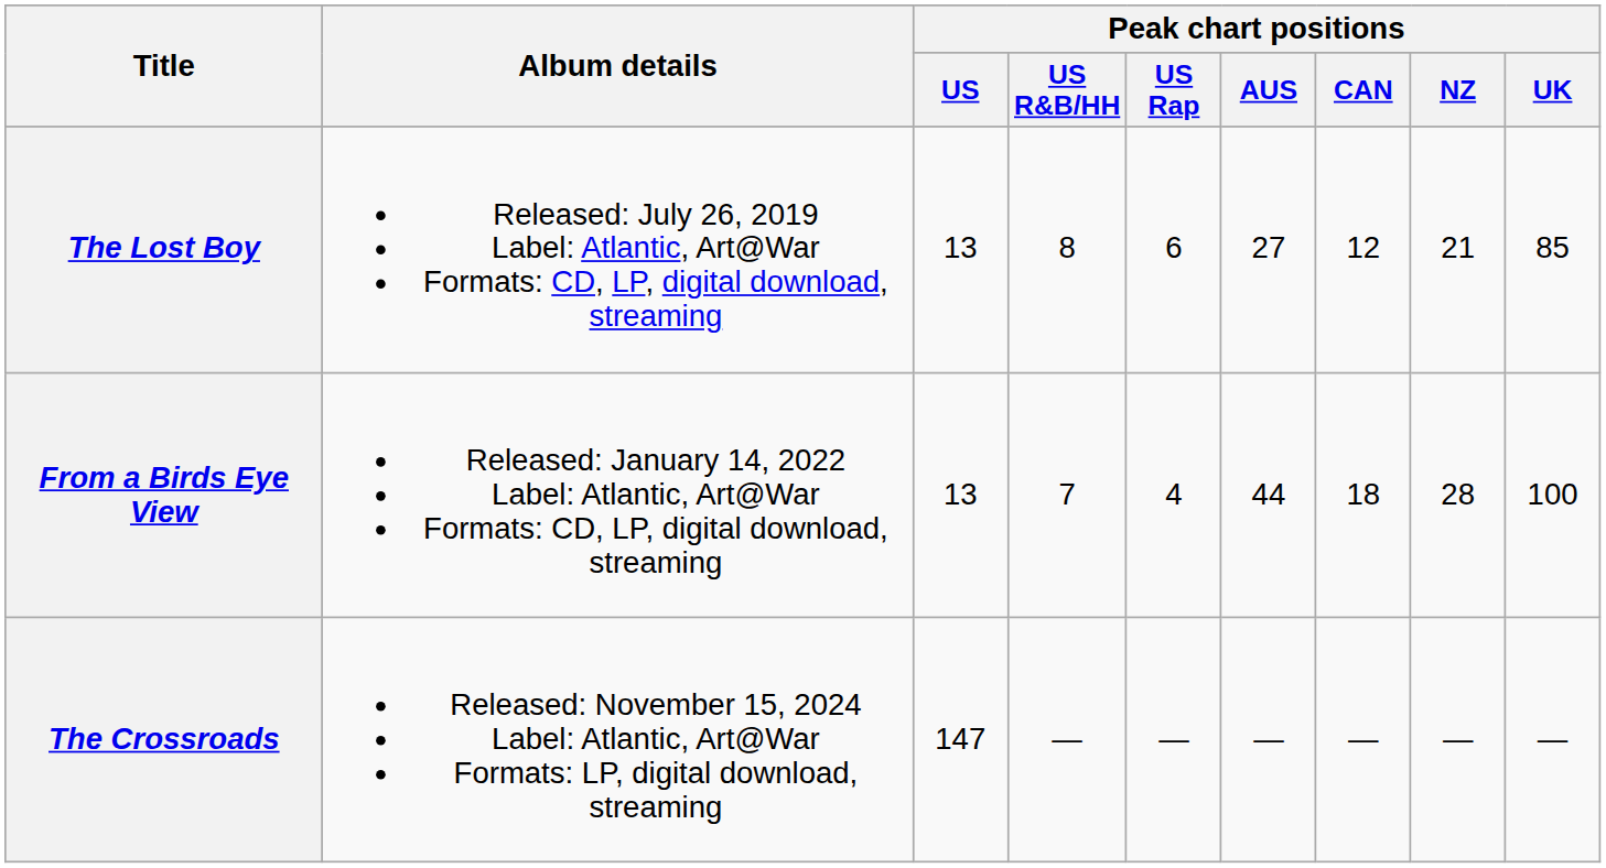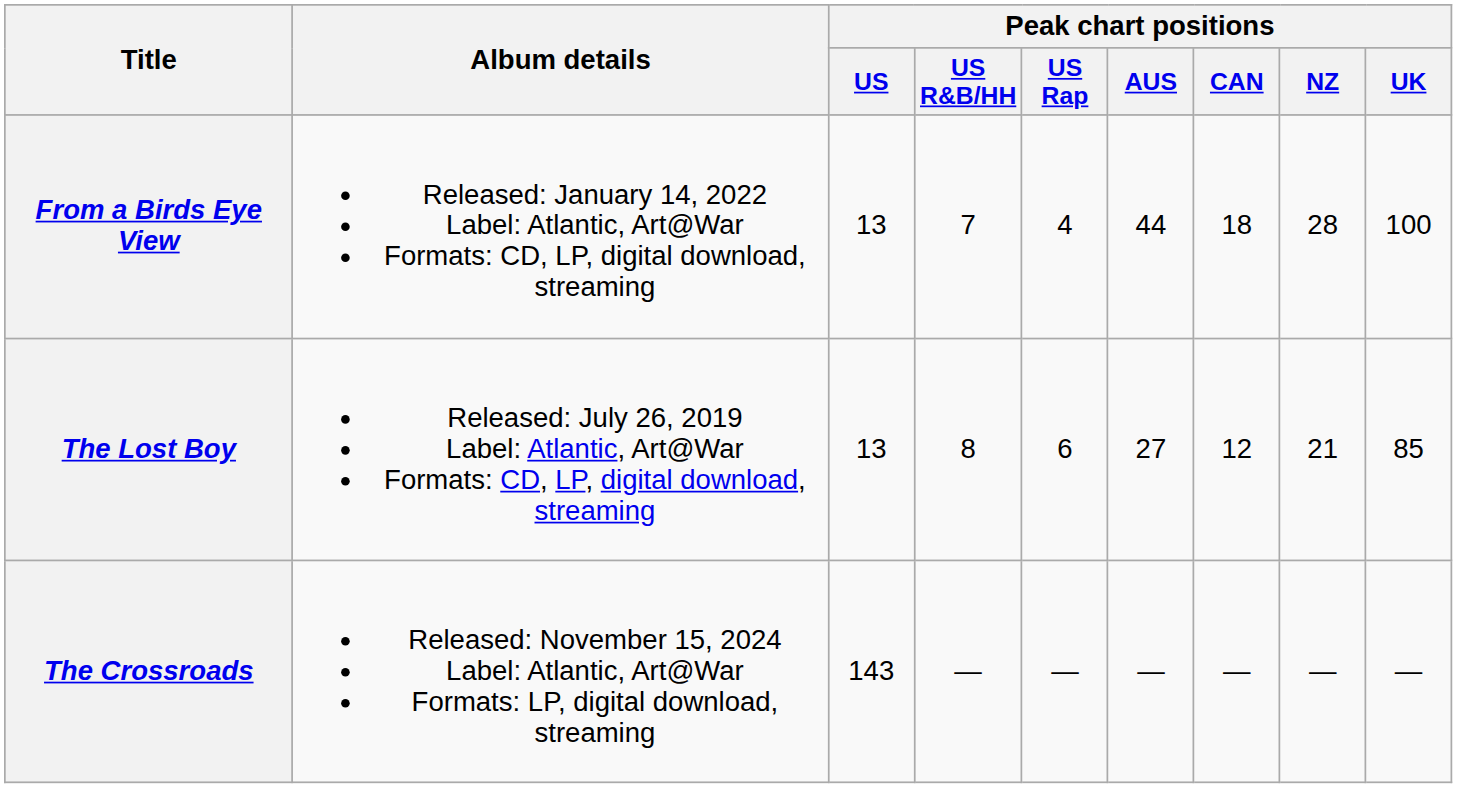rows swapped: The Lost Boy <-> From a Birds Eye View
The Crossroads | Peak chart positions / US: 147 -> 143
